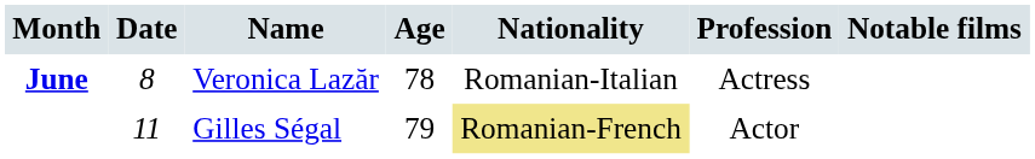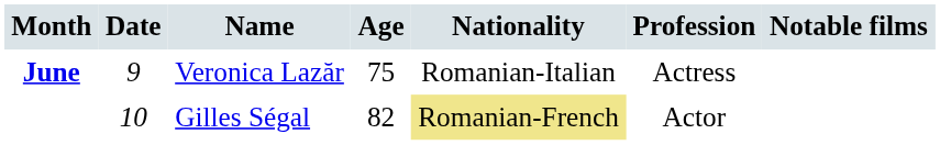Veronica Lazăr | Date: 8 -> 9
Veronica Lazăr | Age: 78 -> 75
Gilles Ségal | Date: 11 -> 10
Gilles Ségal | Age: 79 -> 82
